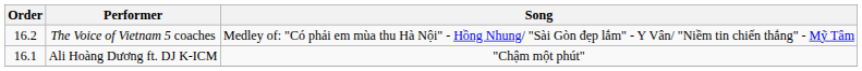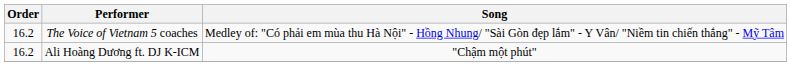Ali Hoàng Dương ft. DJ K-ICM | Order: 16.1 -> 16.2
